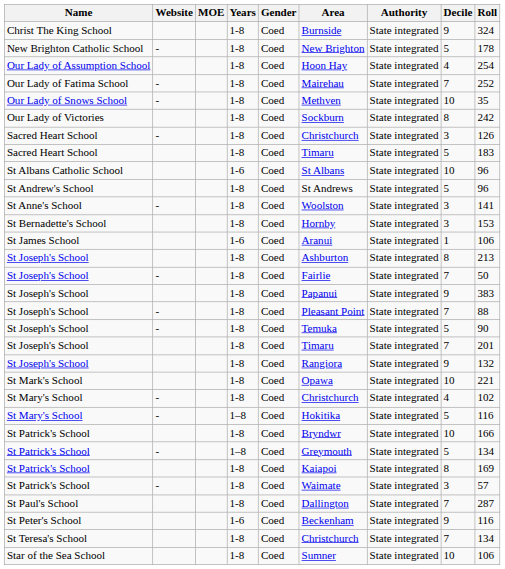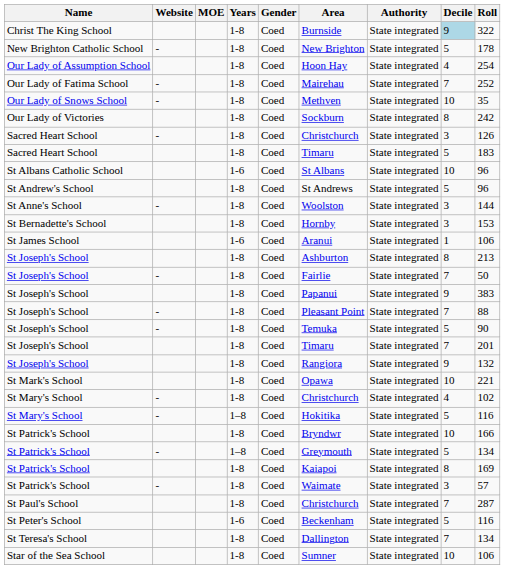Christ The King School | Decile: no background -> lightblue background
Christ The King School | Roll: 324 -> 322
St Anne's School | Roll: 141 -> 144
St Paul's School | Area: Dallington -> Christchurch
St Peter's School | Decile: 9 -> 5
St Teresa's School | Area: Christchurch -> Dallington
